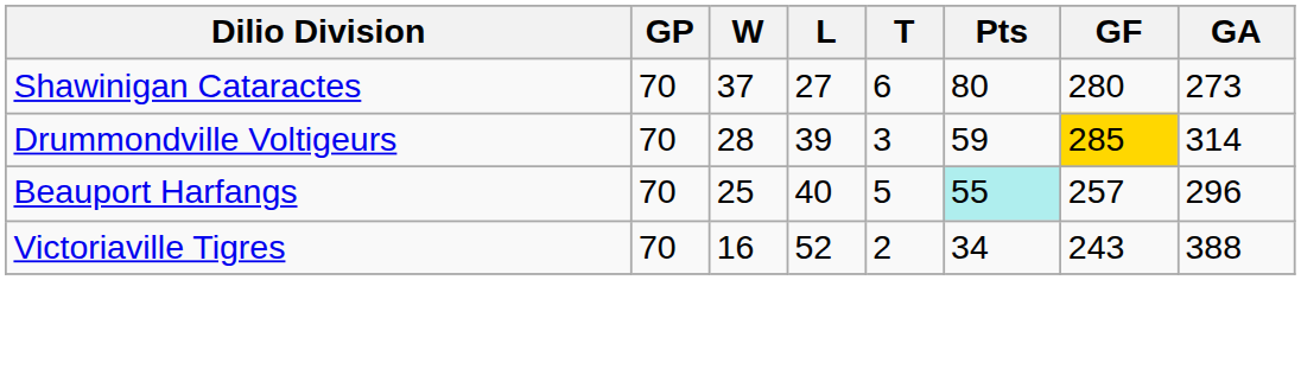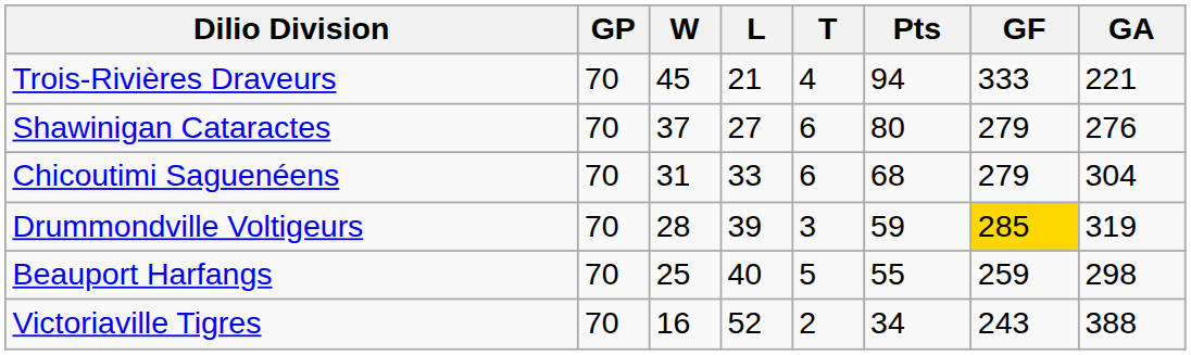+ row: Trois-Rivières Draveurs | 70 | 45 | 21 | 4 | 94 | 333 | 221
Shawinigan Cataractes | GF: 280 -> 279
Shawinigan Cataractes | GA: 273 -> 276
+ row: Chicoutimi Saguenéens | 70 | 31 | 33 | 6 | 68 | 279 | 304
Drummondville Voltigeurs | GA: 314 -> 319
Beauport Harfangs | Pts: paleturquoise background -> no background
Beauport Harfangs | GF: 257 -> 259
Beauport Harfangs | GA: 296 -> 298
